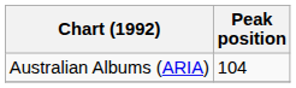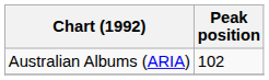Australian Albums (ARIA) | Peak position: 104 -> 102
